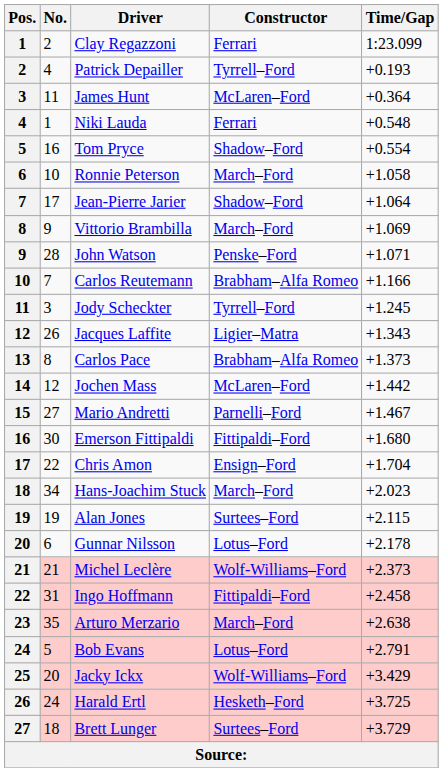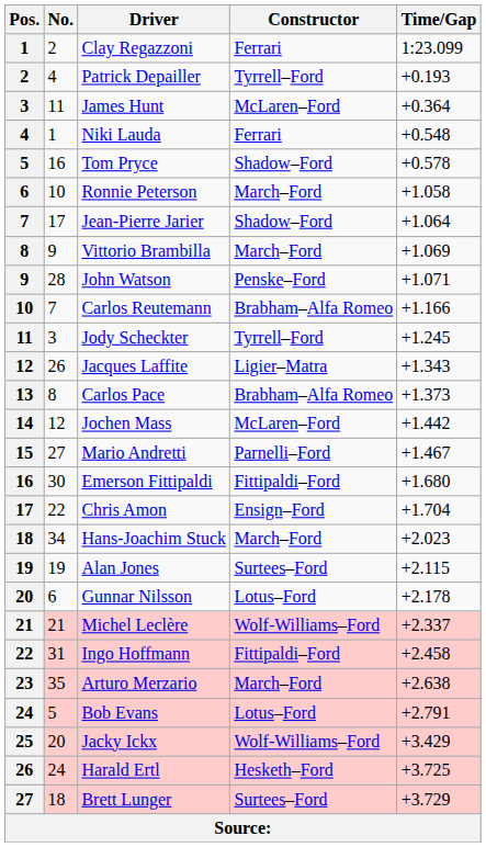Tom Pryce | Time/Gap: +0.554 -> +0.578
Michel Leclère | Time/Gap: +2.373 -> +2.337
